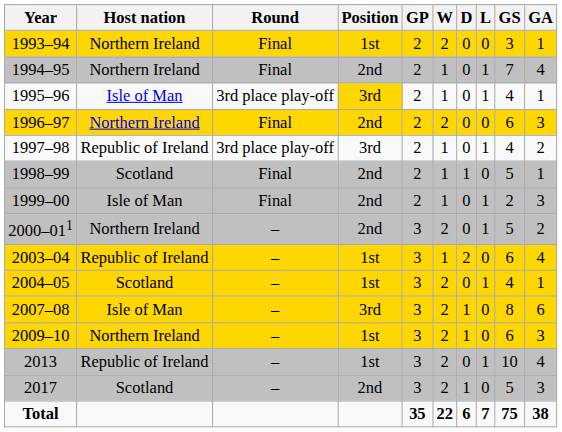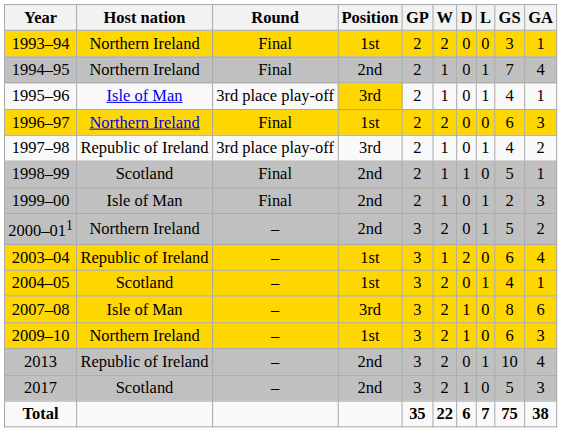1996–97 | Position: 2nd -> 1st
2013 | Position: 1st -> 2nd
